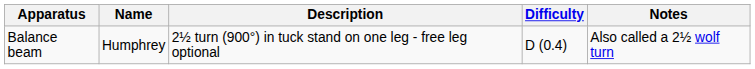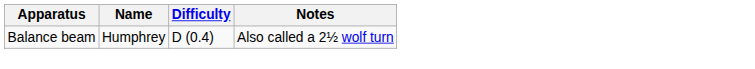- column: Description | 2½ turn (900°) in tuck stand on one leg - free leg optional
